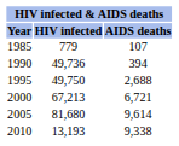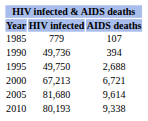2010 | HIV infected: 13,193 -> 80,193
